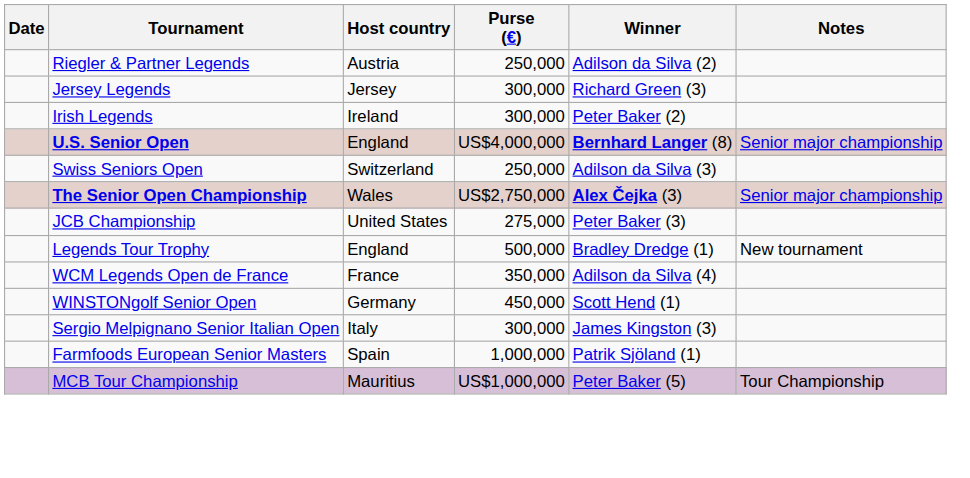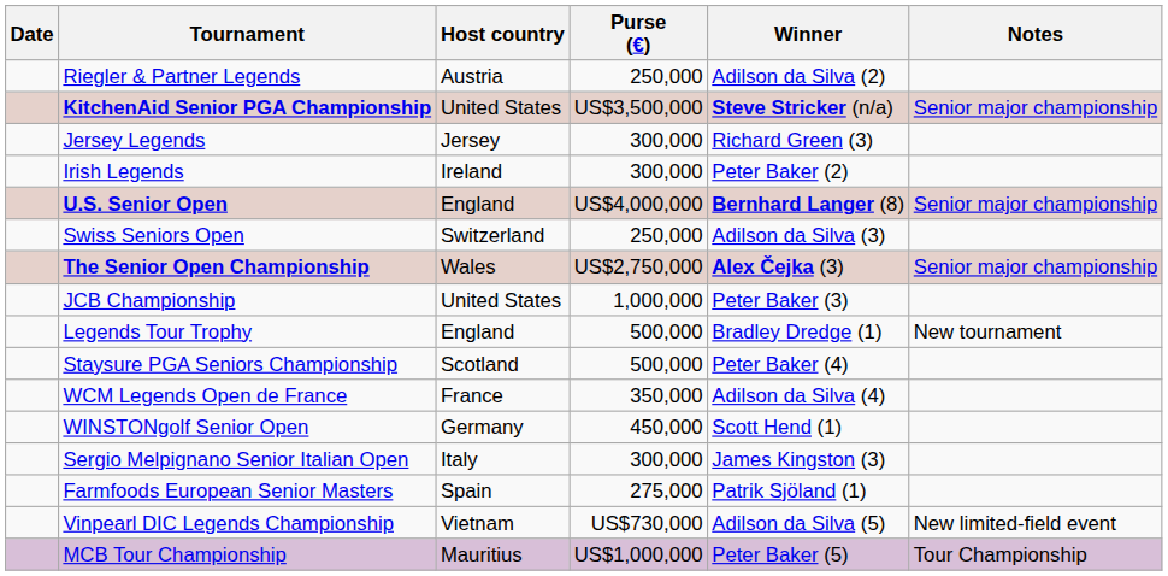+ row: KitchenAid Senior PGA Championship | United States | US$3,500,000 | Steve Stricker (n/a) | Senior major championship
JCB Championship | Purse (€): 275,000 -> 1,000,000
+ row: Staysure PGA Seniors Championship | Scotland | 500,000 | Peter Baker (4)
Farmfoods European Senior Masters | Purse (€): 1,000,000 -> 275,000
+ row: Vinpearl DIC Legends Championship | Vietnam | US$730,000 | Adilson da Silva (5) | New limited-field event
